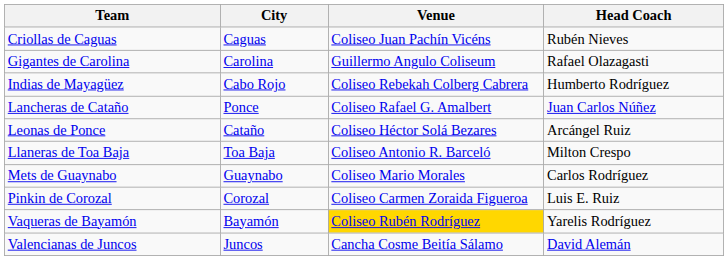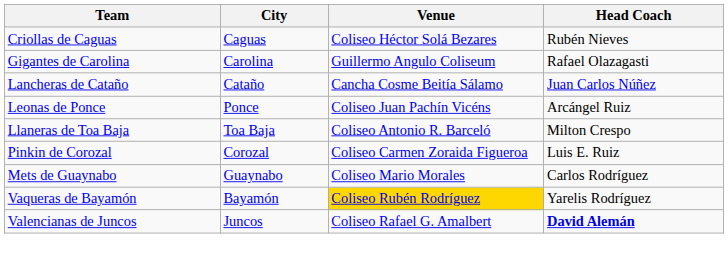Criollas de Caguas | Venue: Coliseo Juan Pachín Vicéns -> Coliseo Héctor Solá Bezares
- row: Indias de Mayagüez | Cabo Rojo | Coliseo Rebekah Colberg Cabrera | Humberto Rodríguez
Lancheras de Cataño | City: Ponce -> Cataño
Lancheras de Cataño | Venue: Coliseo Rafael G. Amalbert -> Cancha Cosme Beitía Sálamo
Leonas de Ponce | City: Cataño -> Ponce
Leonas de Ponce | Venue: Coliseo Héctor Solá Bezares -> Coliseo Juan Pachín Vicéns
rows swapped: Mets de Guaynabo <-> Pinkin de Corozal
Valencianas de Juncos | Venue: Cancha Cosme Beitía Sálamo -> Coliseo Rafael G. Amalbert
Valencianas de Juncos | Head Coach: normal -> bold
